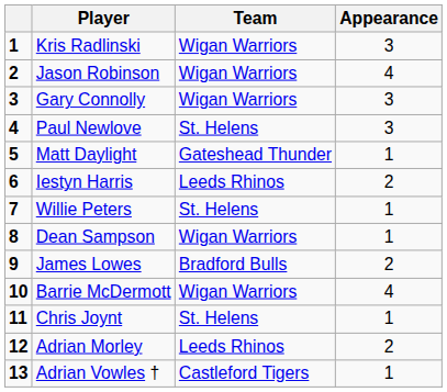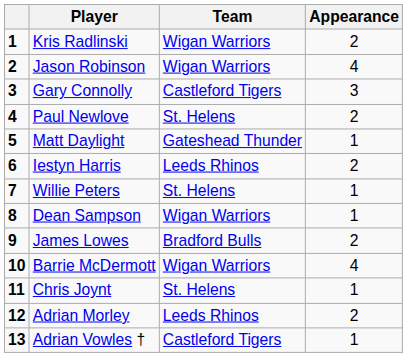Kris Radlinski | Appearance: 3 -> 2
Gary Connolly | Team: Wigan Warriors -> Castleford Tigers
Paul Newlove | Appearance: 3 -> 2
